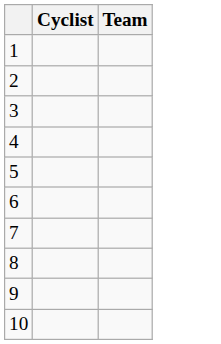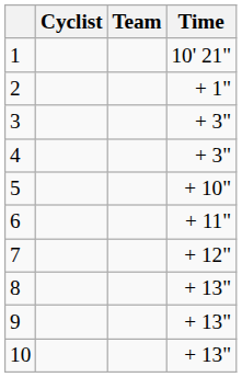+ column: Time | 10' 21" | + 1" | + 3" | + 3" | + 10" | + 11" | + 12" | + 13" | + 13" | + 13"
